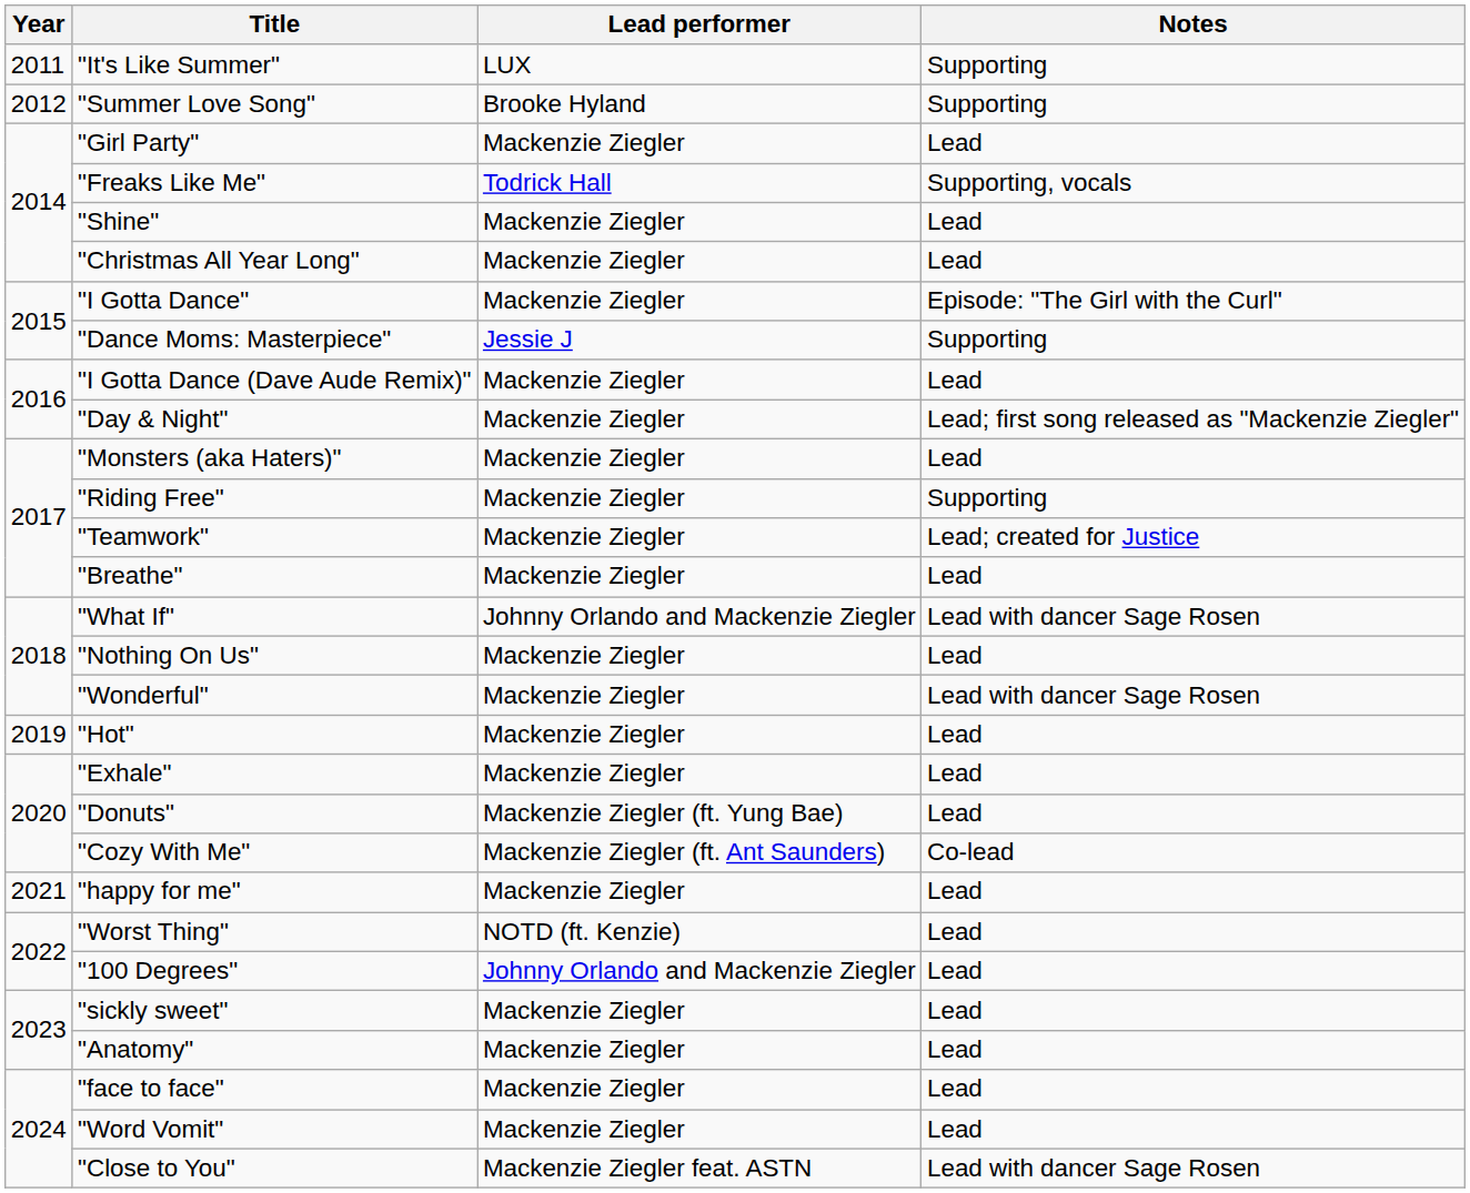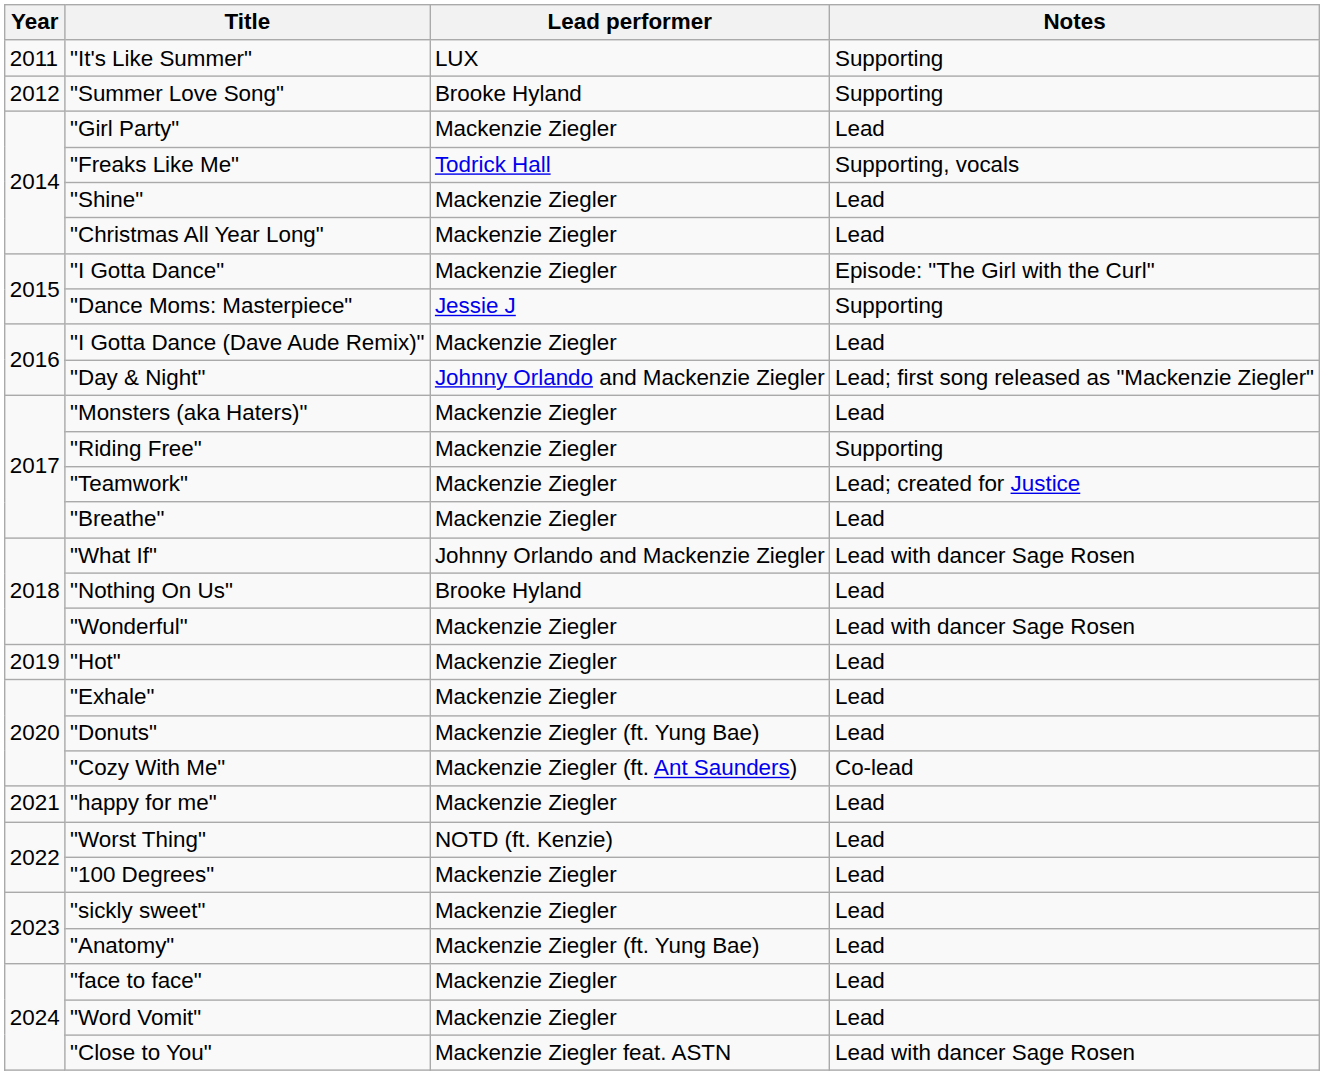"Day & Night" | Lead performer: Mackenzie Ziegler -> Johnny Orlando and Mackenzie Ziegler
"Nothing On Us" | Lead performer: Mackenzie Ziegler -> Brooke Hyland
"100 Degrees" | Lead performer: Johnny Orlando and Mackenzie Ziegler -> Mackenzie Ziegler
"Anatomy" | Lead performer: Mackenzie Ziegler -> Mackenzie Ziegler (ft. Yung Bae)
